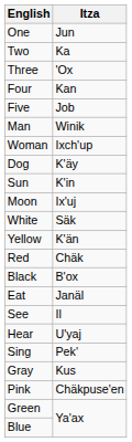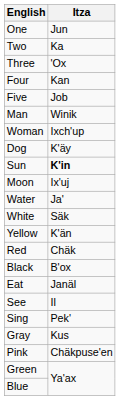Sun | Itza: normal -> bold
+ row: Water | Ja'
- row: Hear | U'yaj
